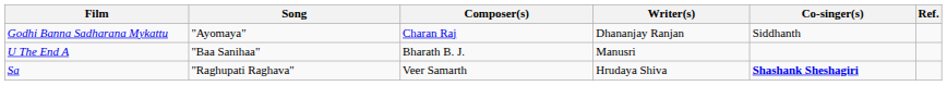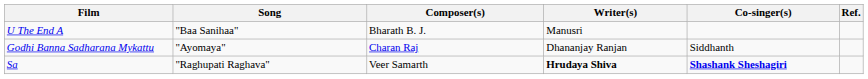rows swapped: U The End A <-> Godhi Banna Sadharana Mykattu
Sa | Writer(s): normal -> bold
